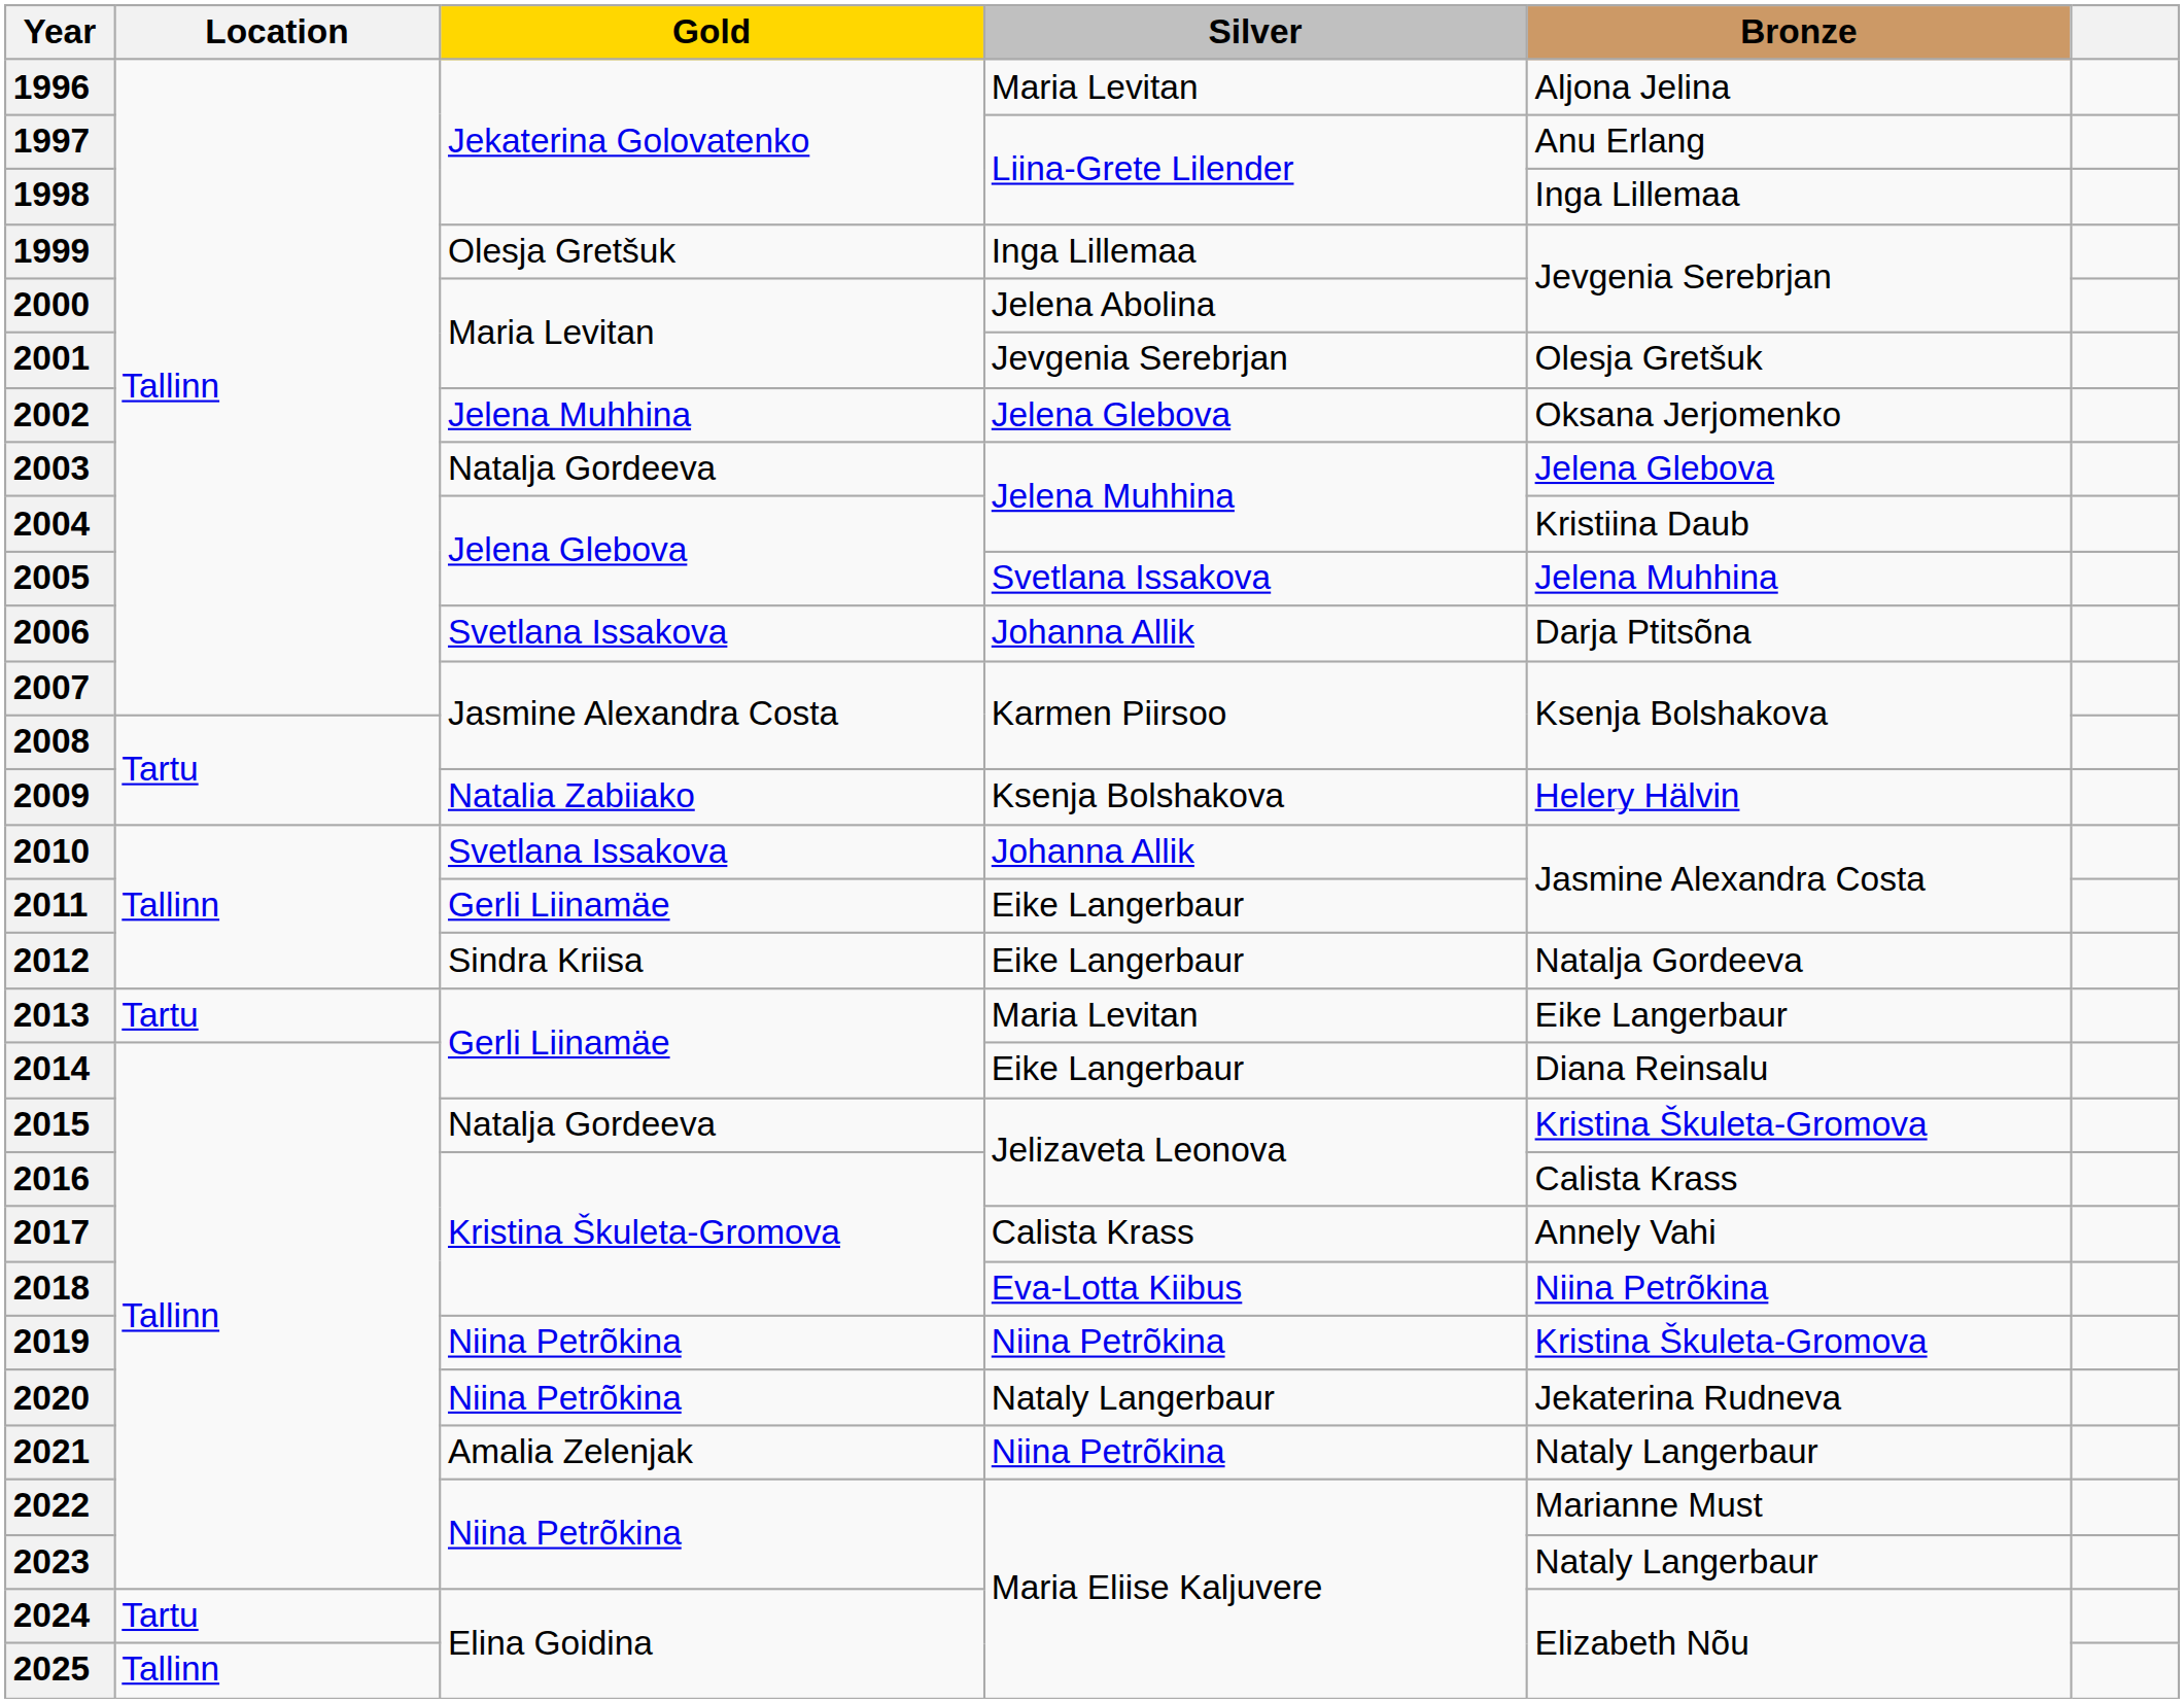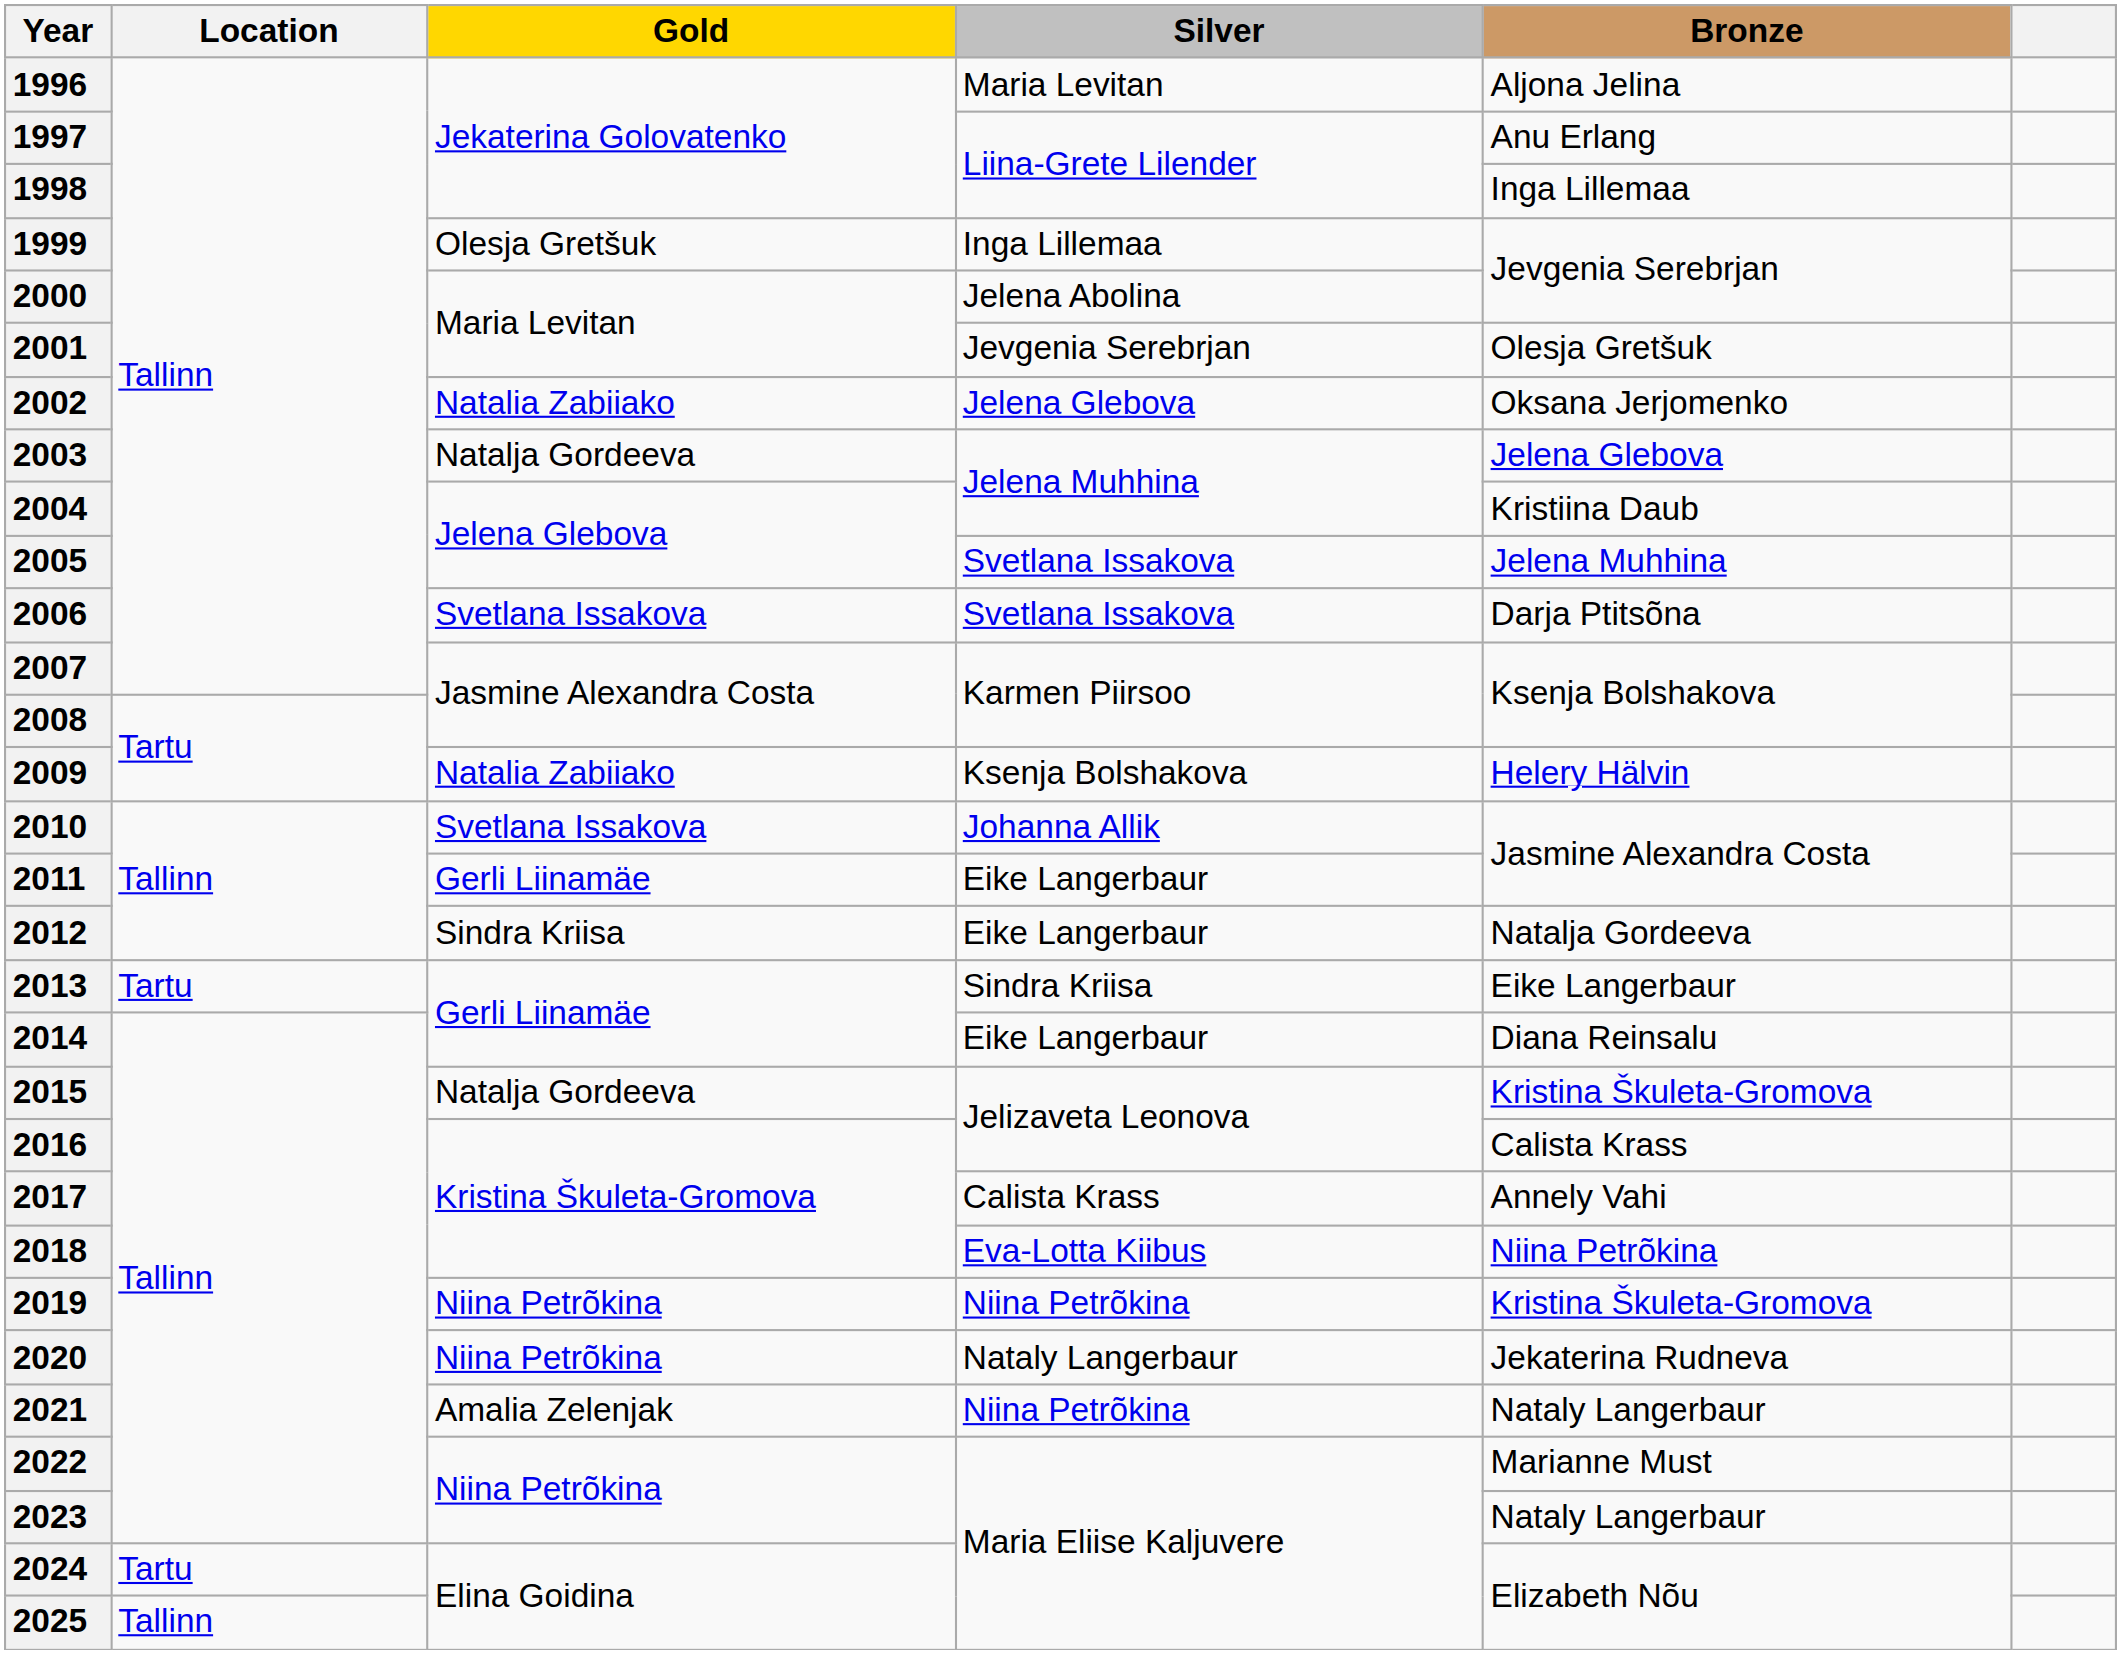2002 | Gold: Jelena Muhhina -> Natalia Zabiiako
2006 | Silver: Johanna Allik -> Svetlana Issakova
2013 | Silver: Maria Levitan -> Sindra Kriisa
